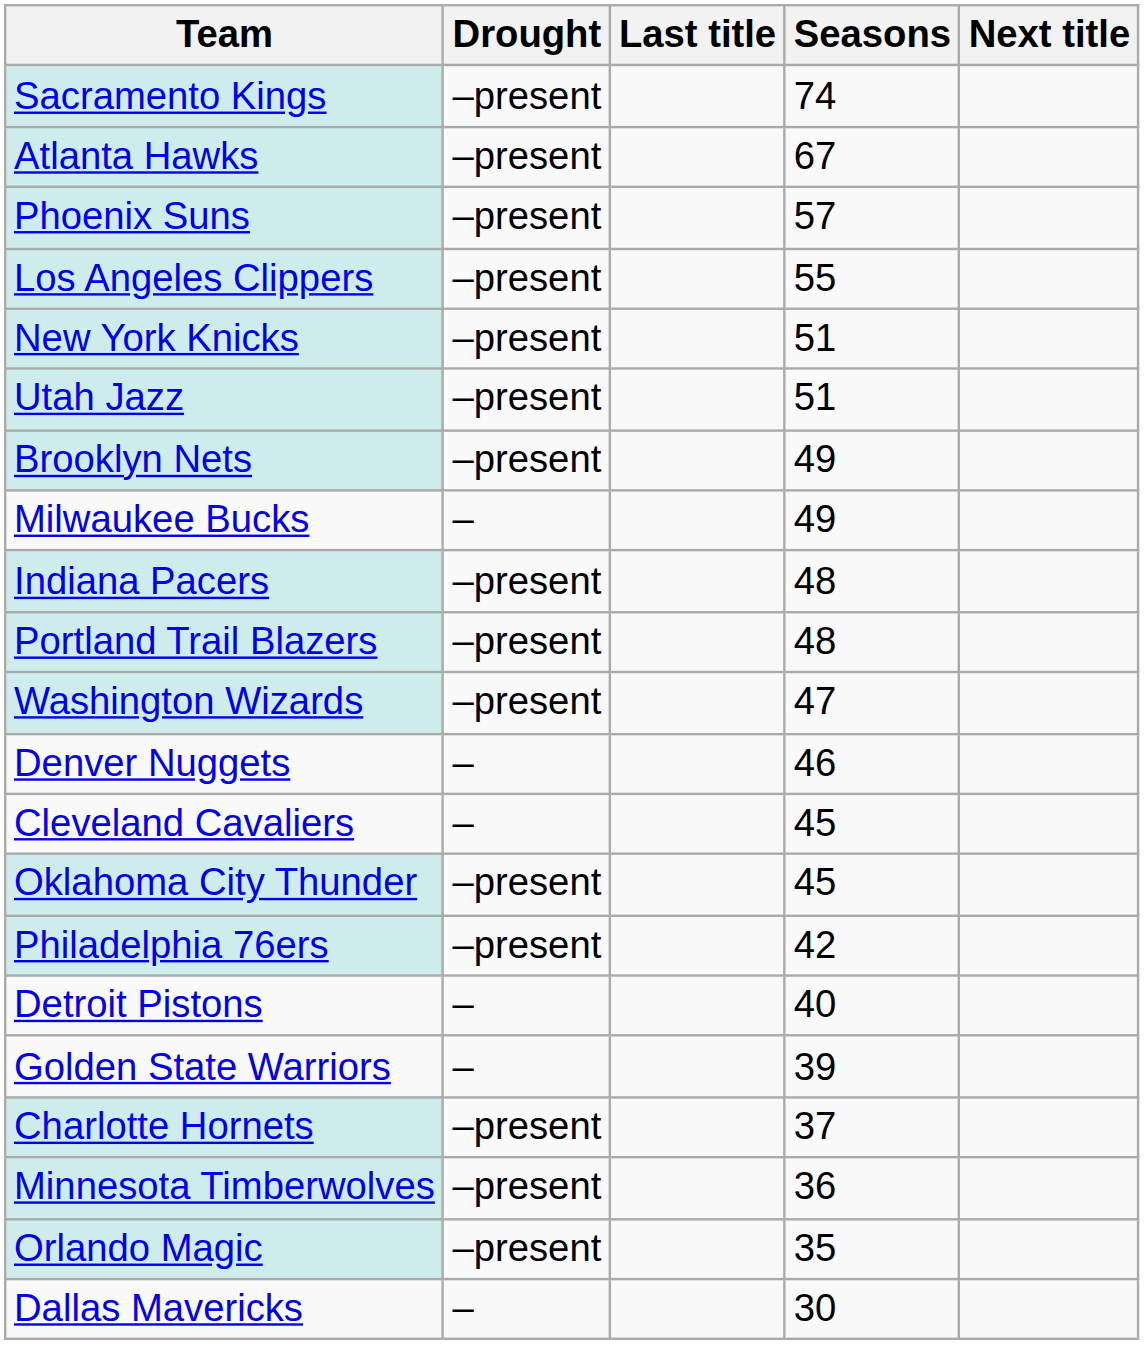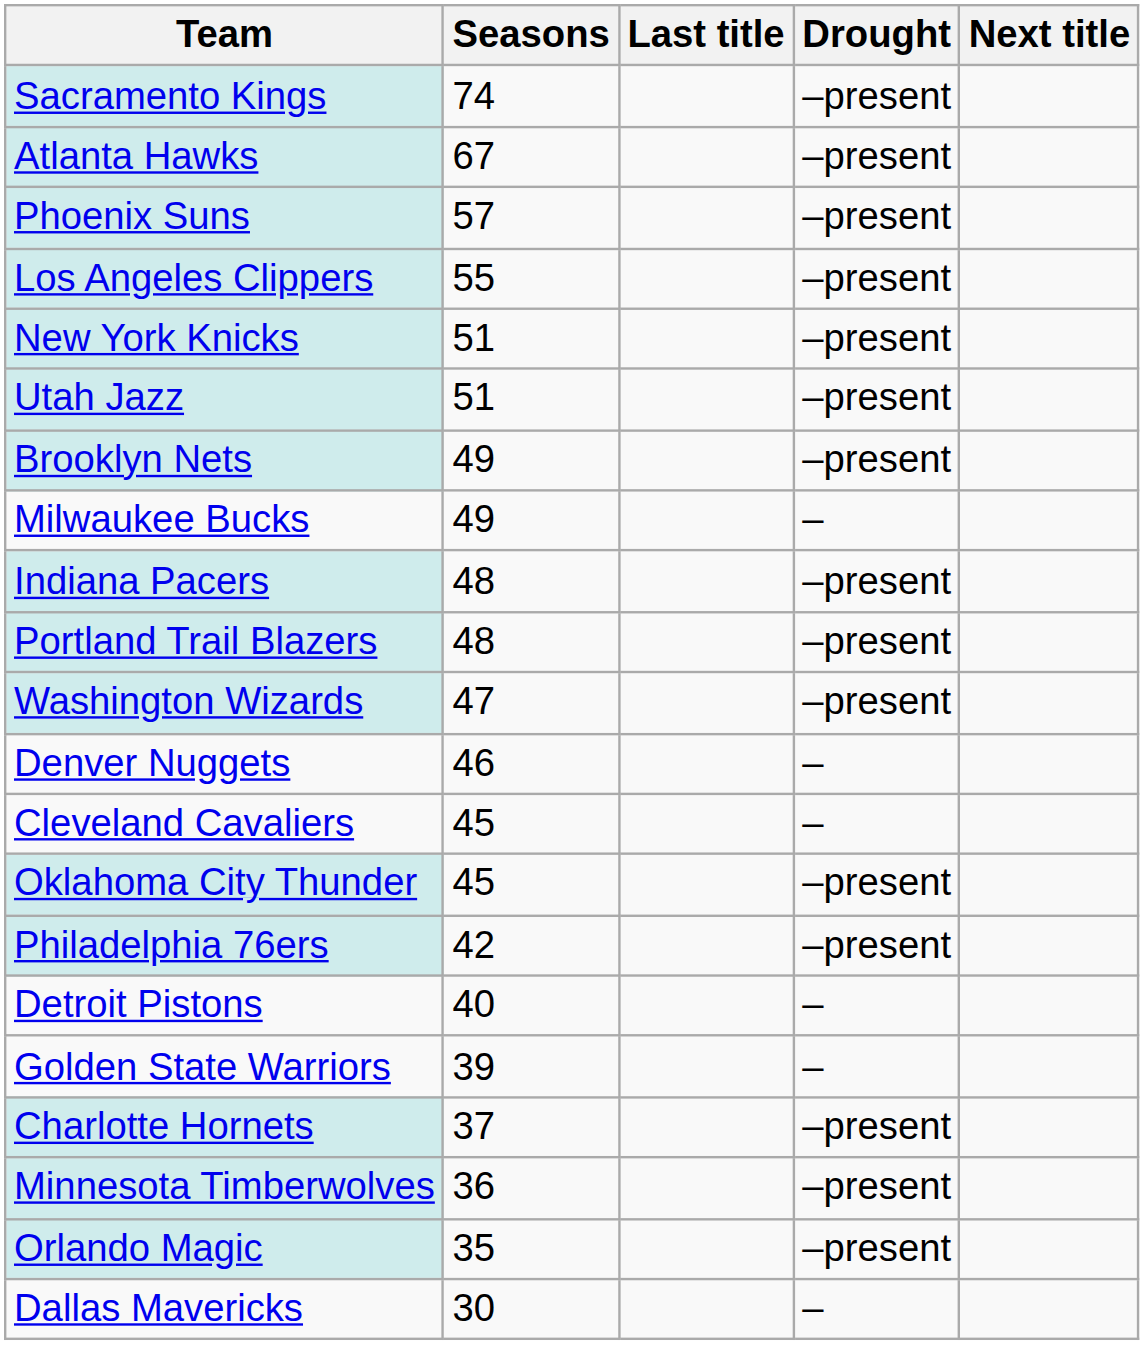columns swapped: Seasons <-> Drought
